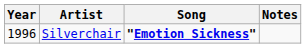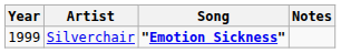Silverchair | Year: 1996 -> 1999
